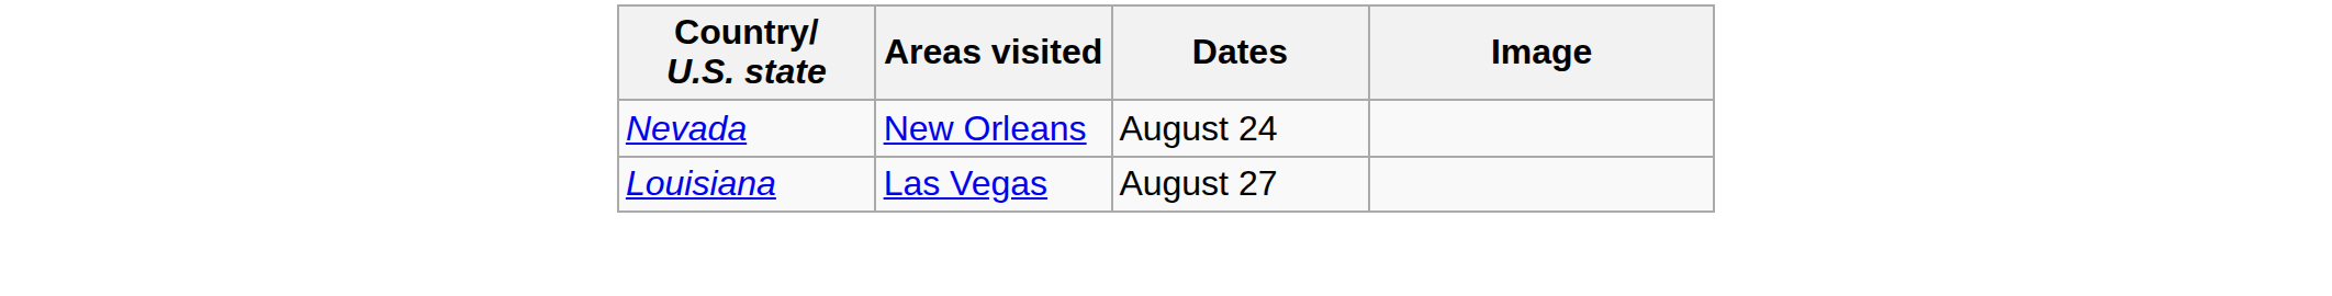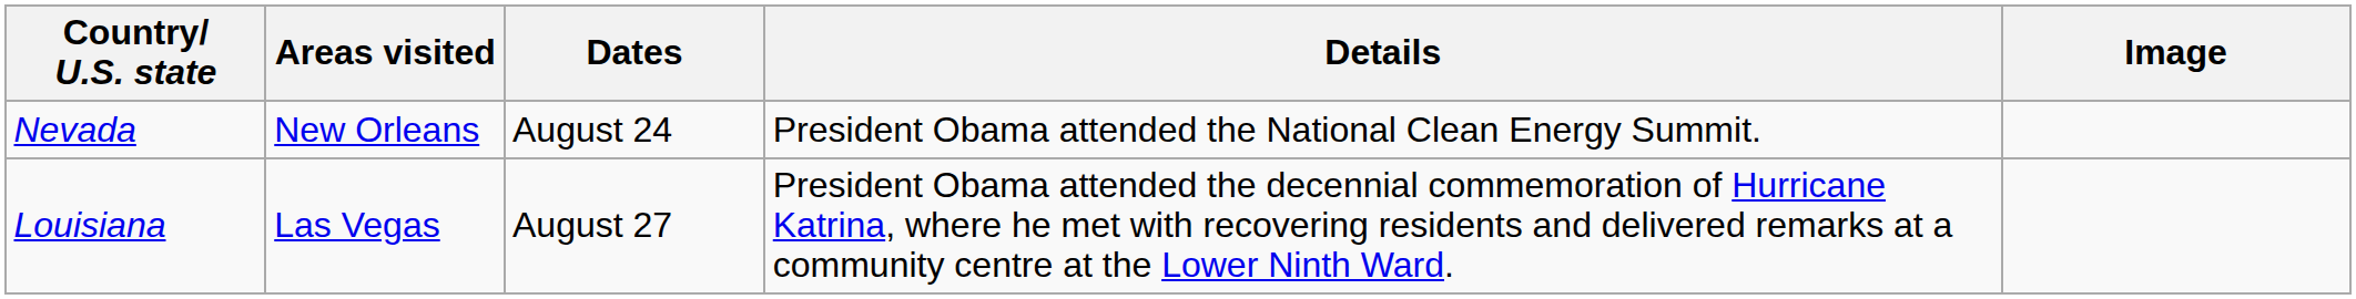+ column: Details | President Obama attended the National Clean Energy Summit. | President Obama attended the decennial commemoration of Hurricane Katrina, where he met with recovering residents and delivered remarks at a community centre at the Lower Ninth Ward.
